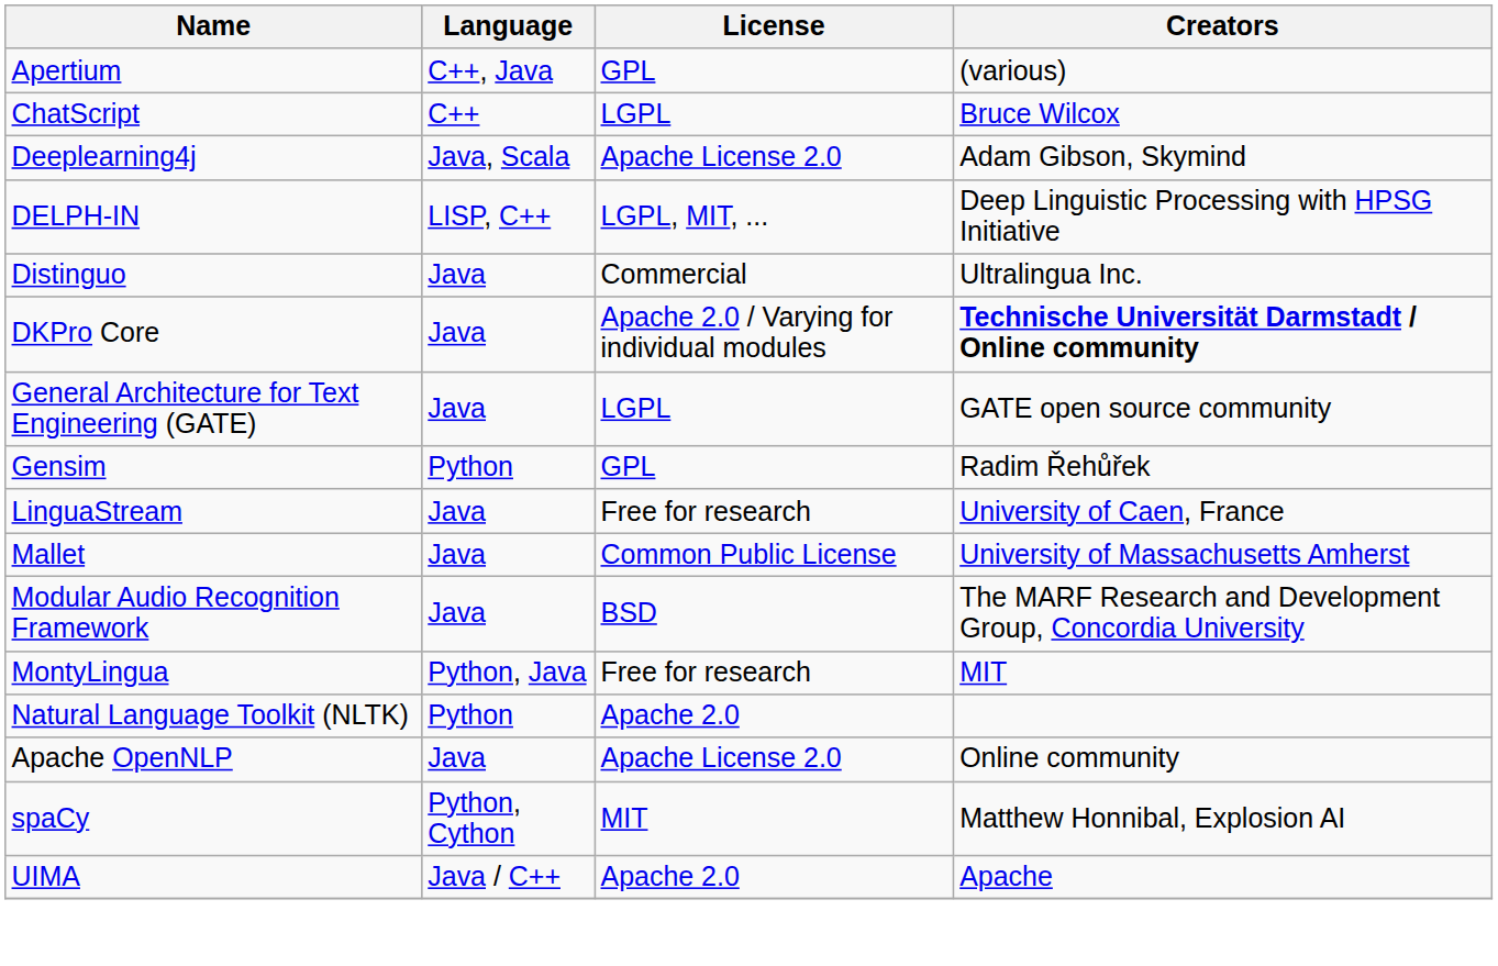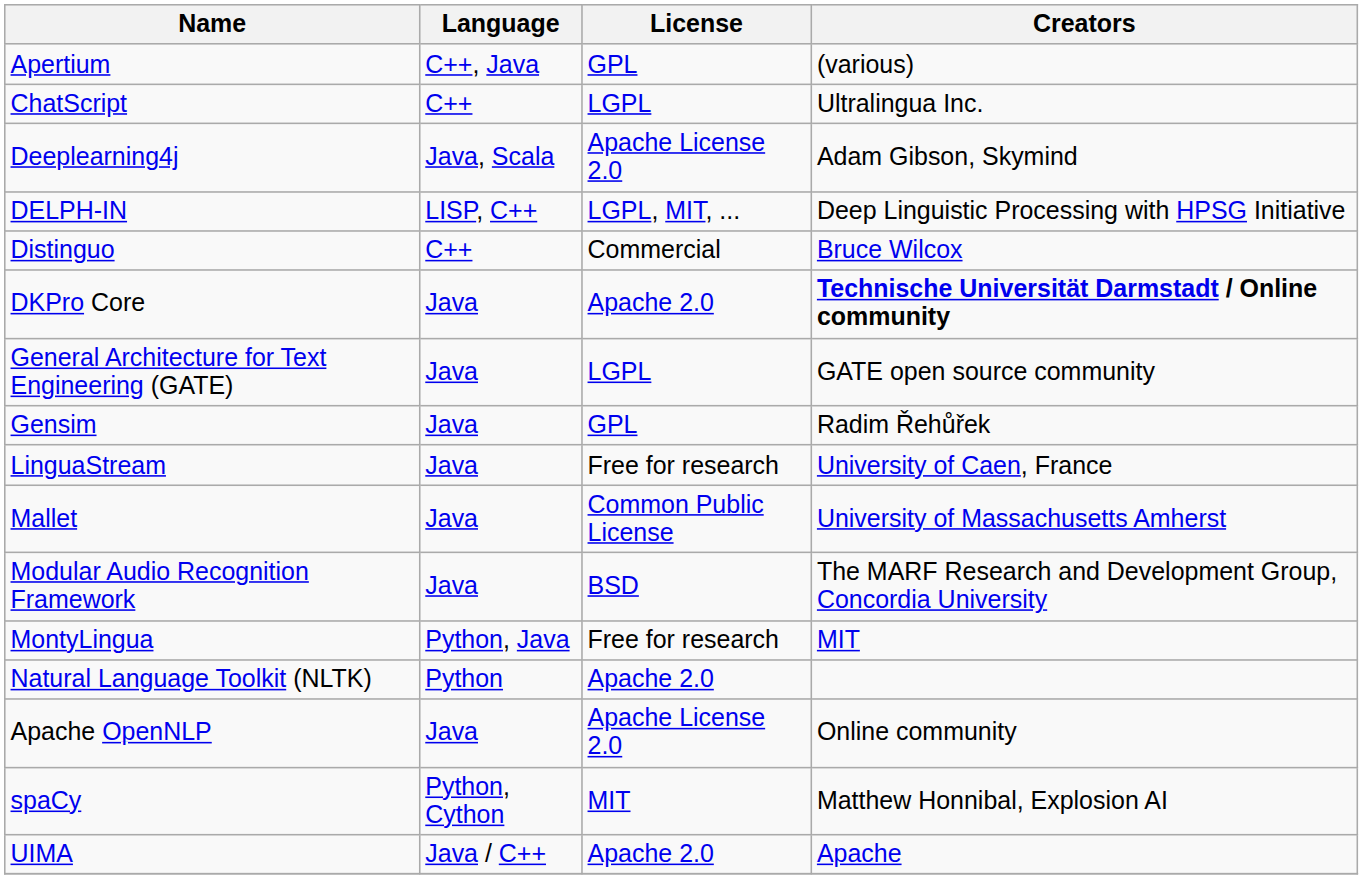ChatScript | Creators: Bruce Wilcox -> Ultralingua Inc.
Distinguo | Language: Java -> C++
Distinguo | Creators: Ultralingua Inc. -> Bruce Wilcox
DKPro Core | License: Apache 2.0 / Varying for individual modules -> Apache 2.0
Gensim | Language: Python -> Java
